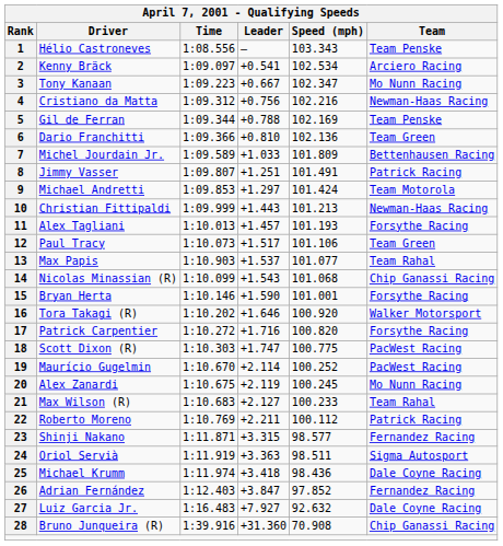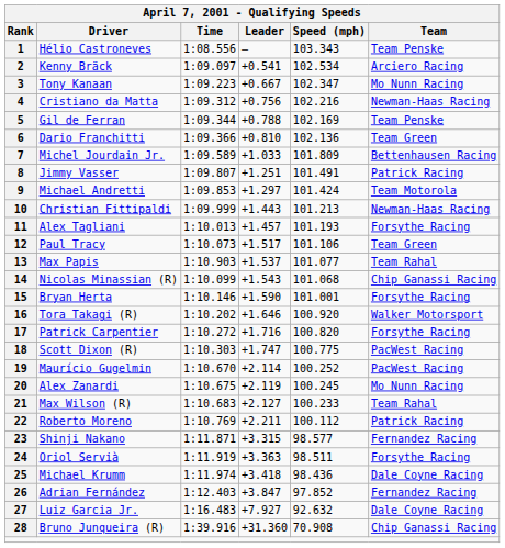24 | Team: Sigma Autosport -> Forsythe Racing
